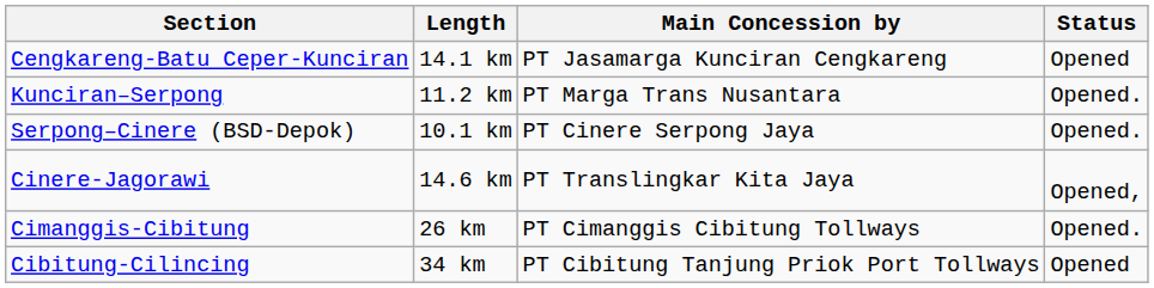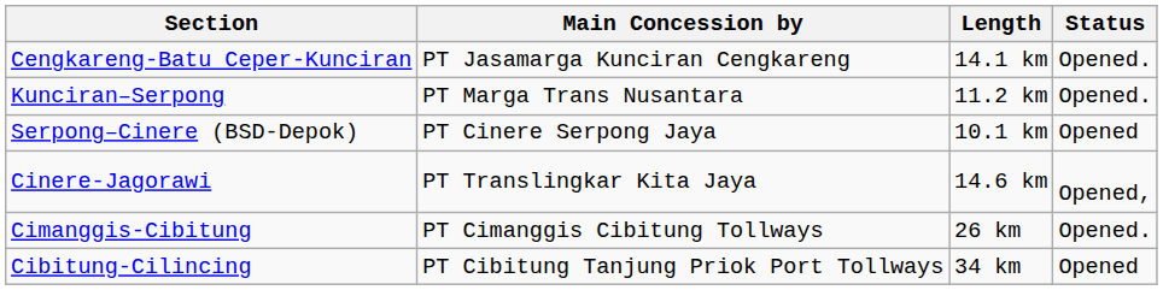columns swapped: Length <-> Main Concession by
Cengkareng-Batu Ceper-Kunciran | Status: Opened -> Opened.
Serpong–Cinere (BSD-Depok) | Status: Opened. -> Opened
